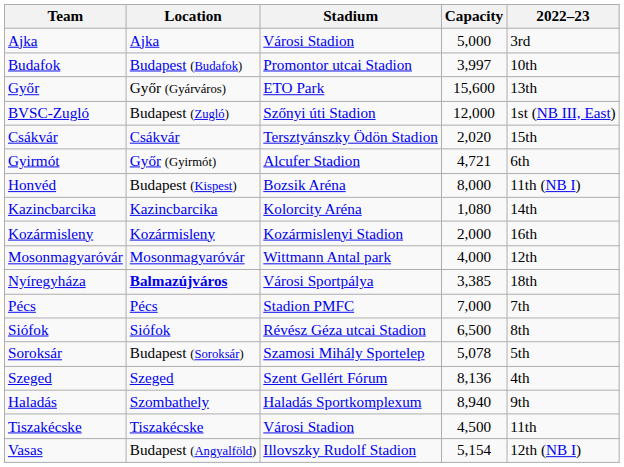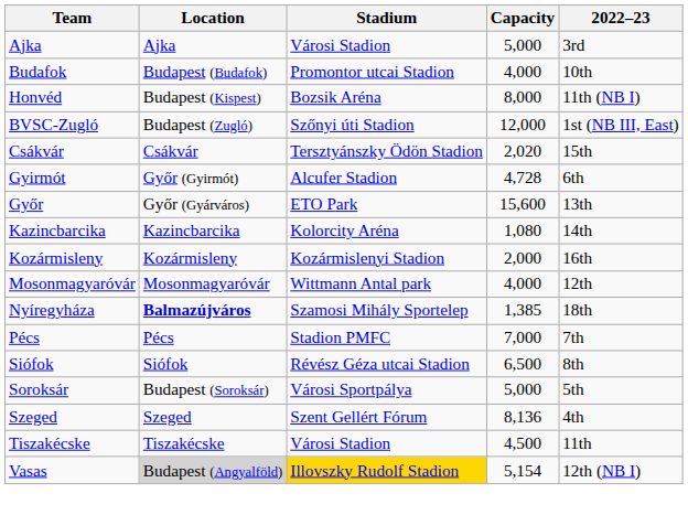Budafok | Capacity: 3,997 -> 4,000
rows swapped: Honvéd <-> Győr
Gyirmót | Capacity: 4,721 -> 4,728
Nyíregyháza | Stadium: Városi Sportpálya -> Szamosi Mihály Sportelep
Nyíregyháza | Capacity: 3,385 -> 1,385
Soroksár | Stadium: Szamosi Mihály Sportelep -> Városi Sportpálya
Soroksár | Capacity: 5,078 -> 5,000
- row: Haladás | Szombathely | Haladás Sportkomplexum | 8,940 | 9th
Vasas | Location: no background -> lightgrey background
Vasas | Stadium: no background -> gold background
